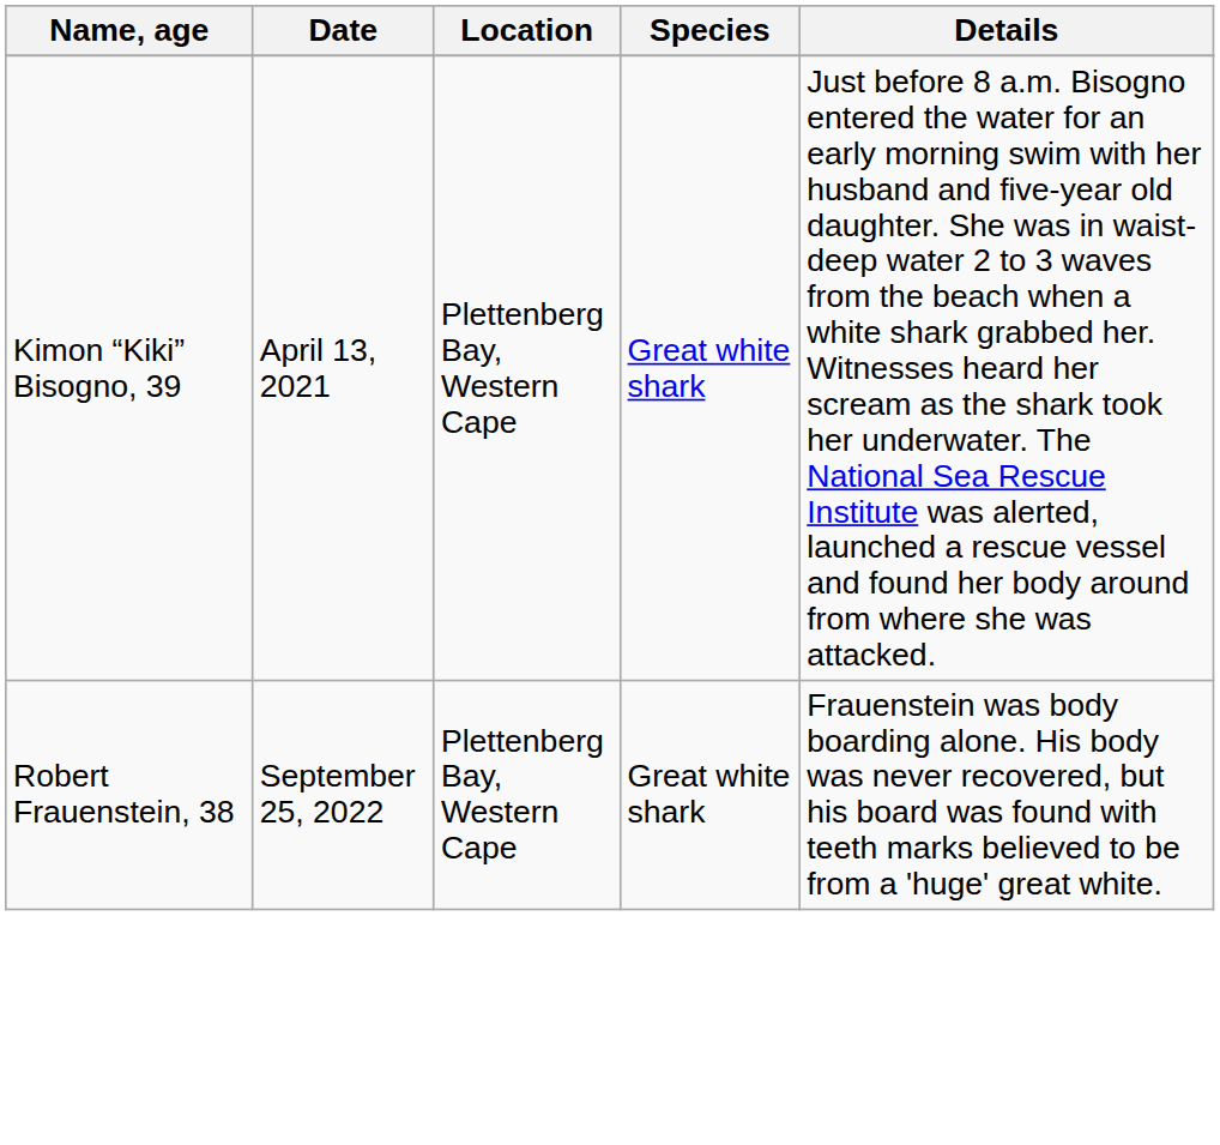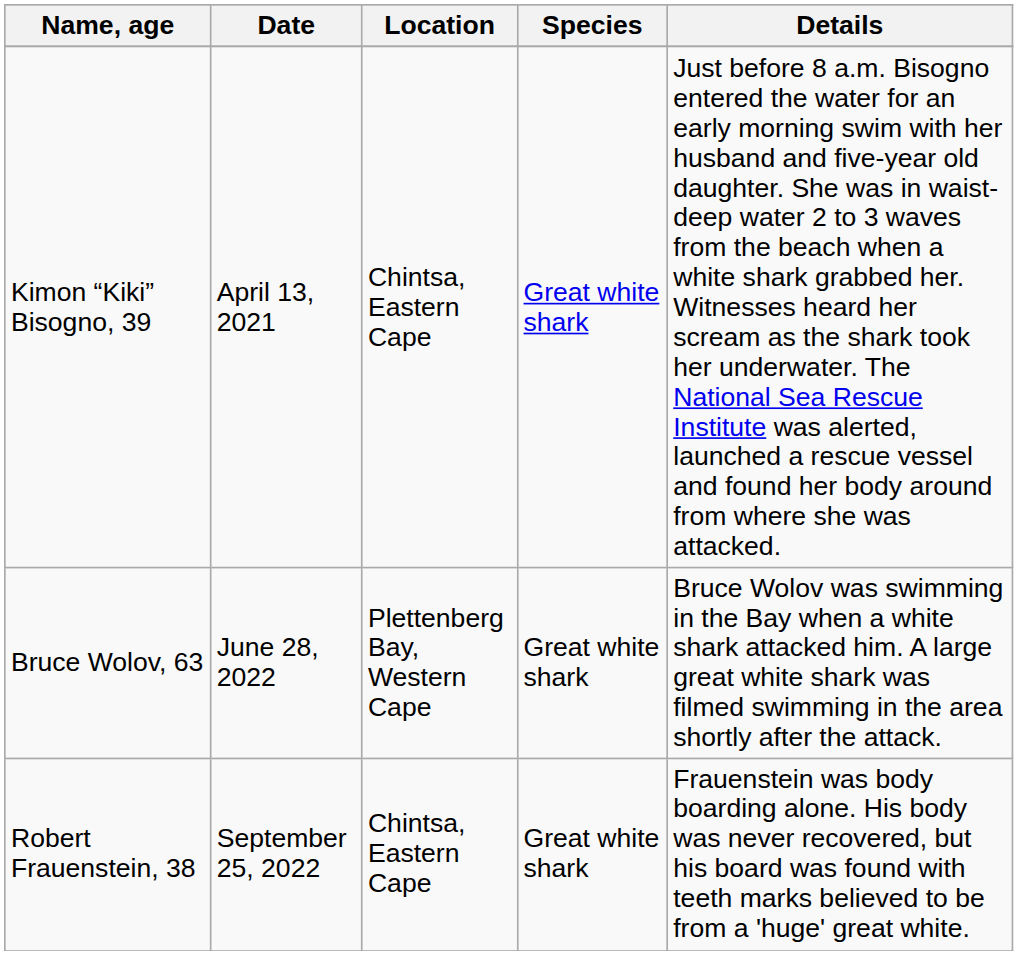Kimon “Kiki” Bisogno, 39 | Location: Plettenberg Bay, Western Cape -> Chintsa, Eastern Cape
+ row: Bruce Wolov, 63 | June 28, 2022 | Plettenberg Bay, Western Cape | Great white shark | Bruce Wolov was swimming in the Bay when a white shark attacked him. A large great white shark was filmed swimming in the area shortly after the attack.
Robert Frauenstein, 38 | Location: Plettenberg Bay, Western Cape -> Chintsa, Eastern Cape
